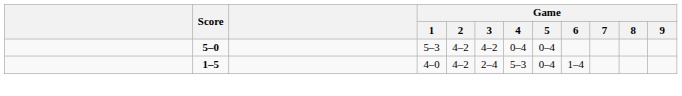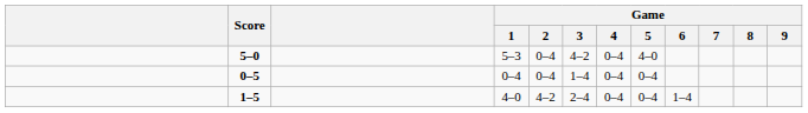5–0 | Game / 2: 4–2 -> 0–4
5–0 | Game / 5: 0–4 -> 4–0
+ row: 0–5 | 0–4 | 0–4 | 1–4 | 0–4 | 0–4
1–5 | Game / 4: 5–3 -> 0–4
